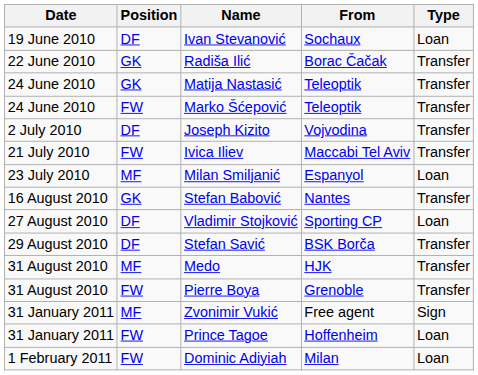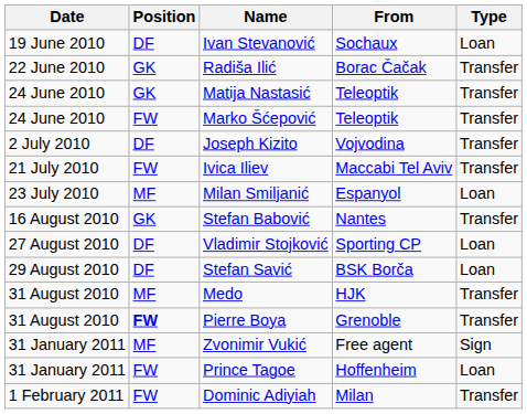Stefan Savić | Type: Transfer -> Loan
Pierre Boya | Position: normal -> bold
Dominic Adiyiah | Type: Loan -> Transfer
